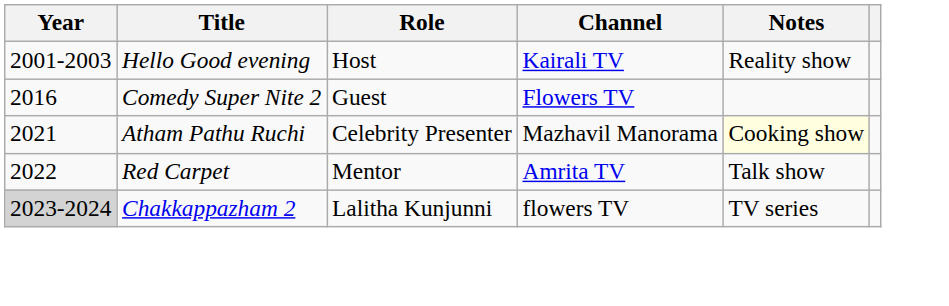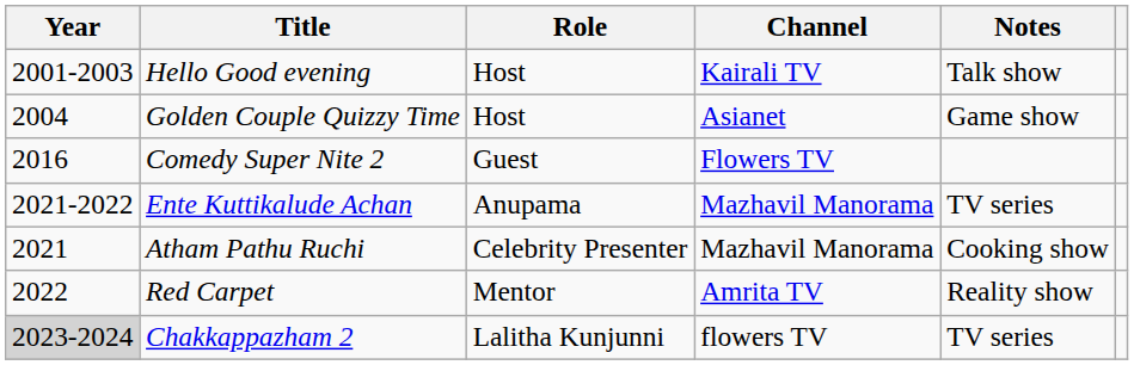Hello Good evening | Notes: Reality show -> Talk show
+ row: 2004 | Golden Couple Quizzy Time | Host | Asianet | Game show
+ row: 2021-2022 | Ente Kuttikalude Achan | Anupama | Mazhavil Manorama | TV series
Atham Pathu Ruchi | Notes: lightyellow background -> no background
Red Carpet | Notes: Talk show -> Reality show
